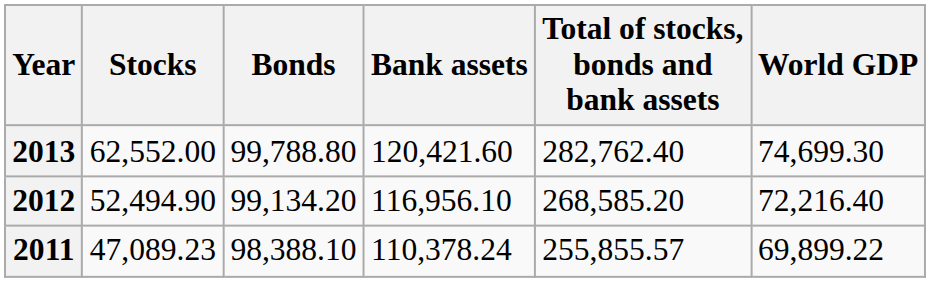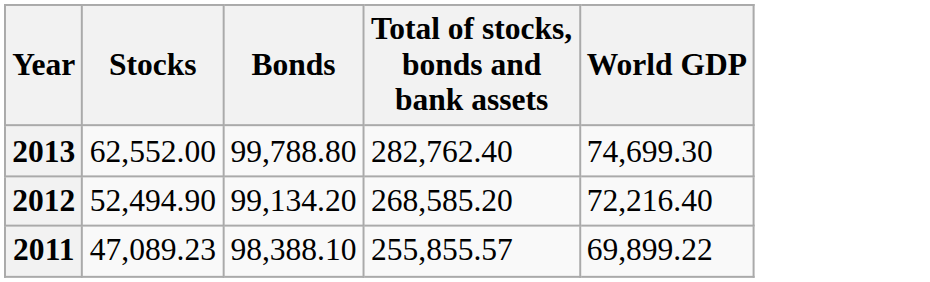- column: Bank assets | 120,421.60 | 116,956.10 | 110,378.24
